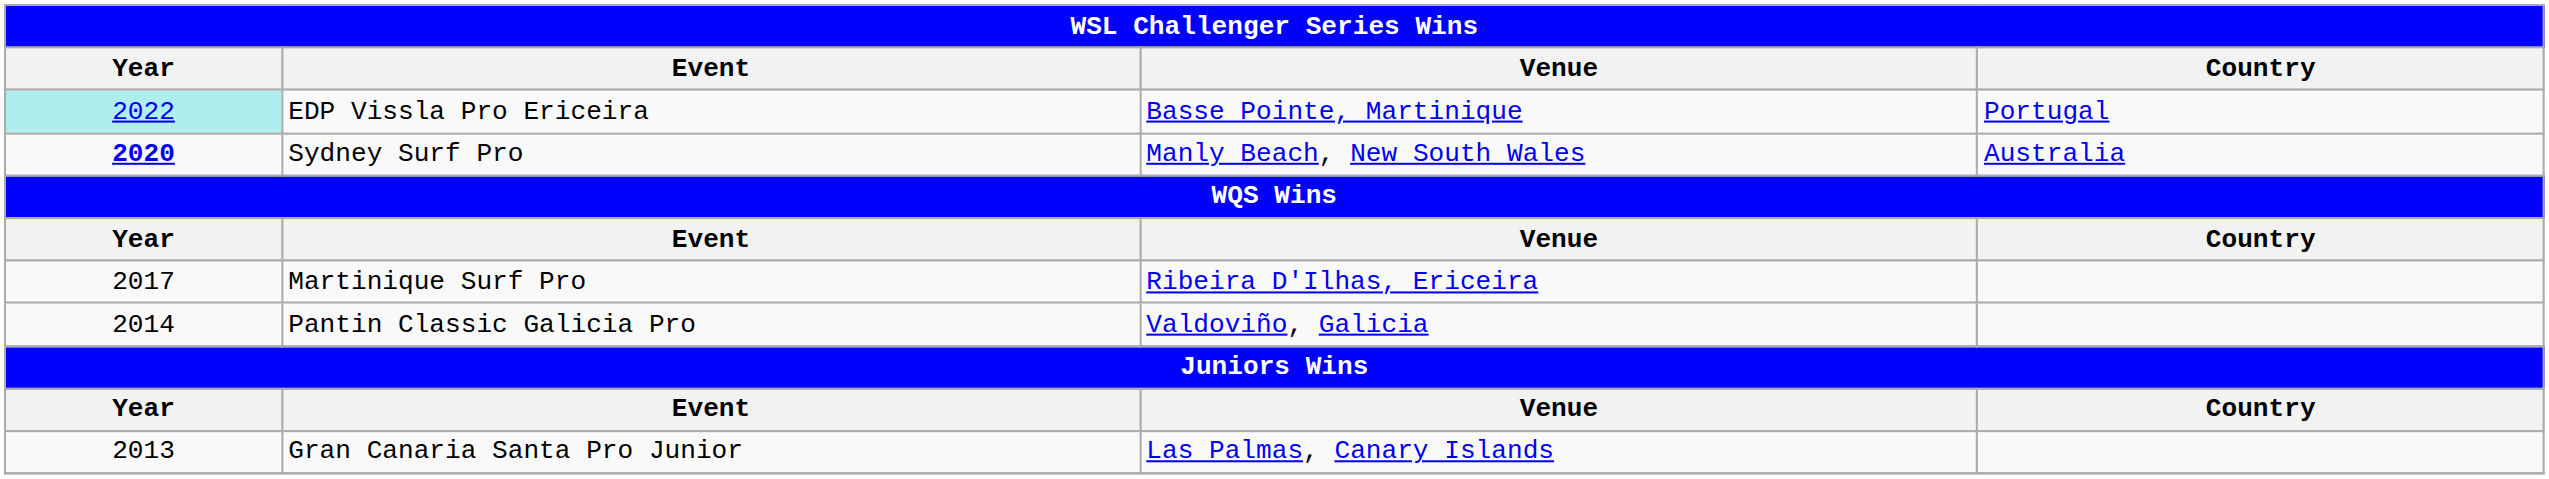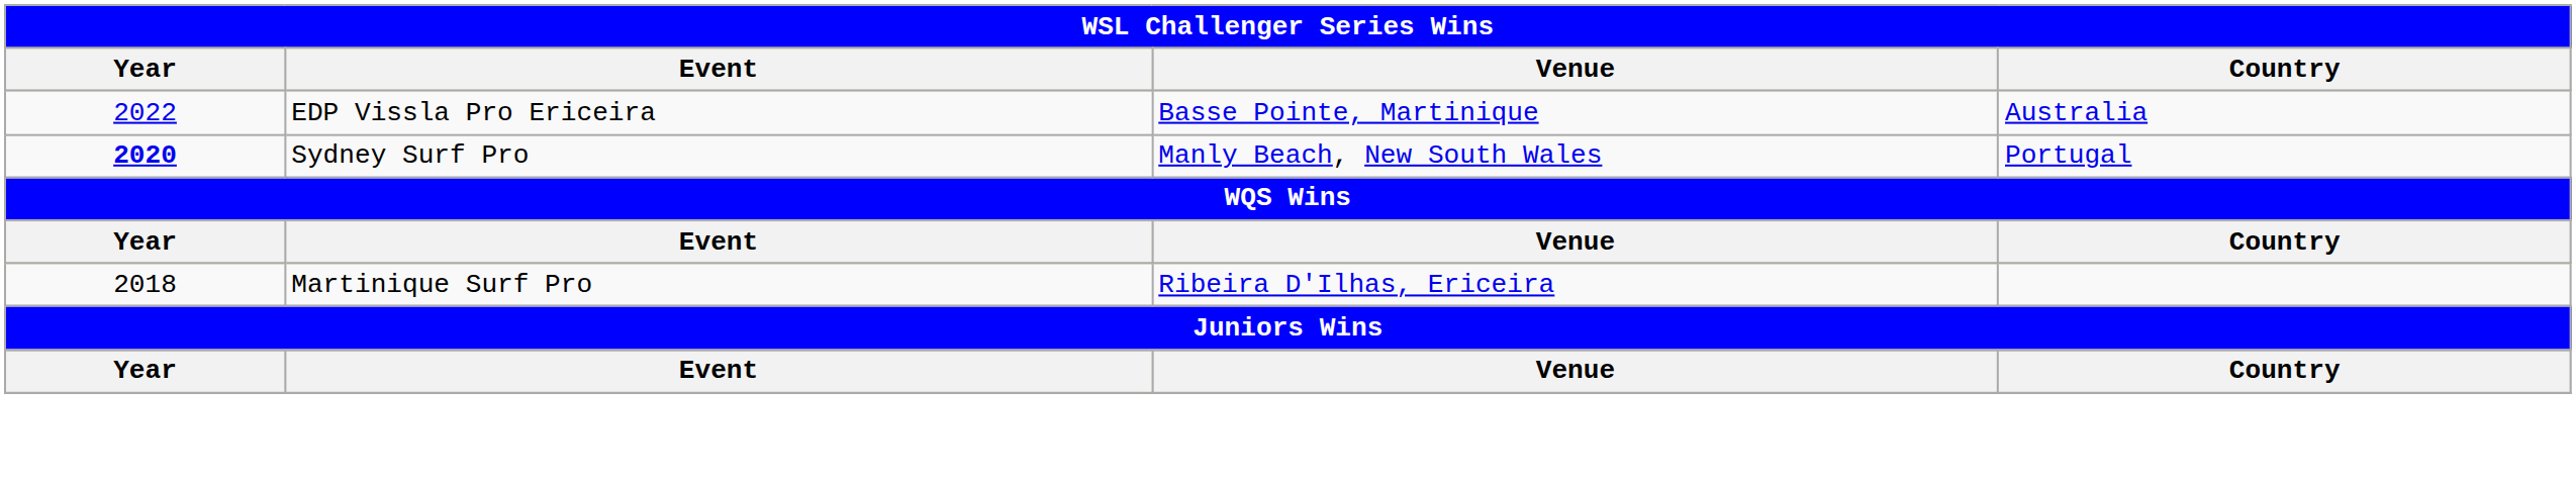EDP Vissla Pro Ericeira | Year: paleturquoise background -> no background
EDP Vissla Pro Ericeira | Country: Portugal -> Australia
Sydney Surf Pro | Country: Australia -> Portugal
Martinique Surf Pro | Year: 2017 -> 2018
- row: 2014 | Pantin Classic Galicia Pro | Valdoviño, Galicia
- row: 2013 | Gran Canaria Santa Pro Junior | Las Palmas, Canary Islands
